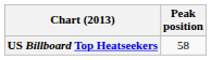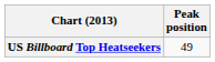US Billboard Top Heatseekers | Peak position: 58 -> 49
